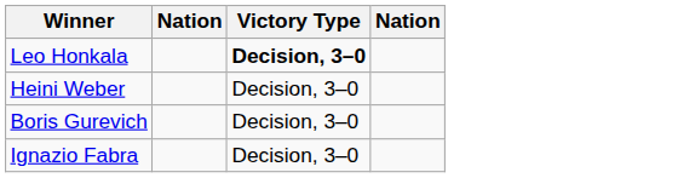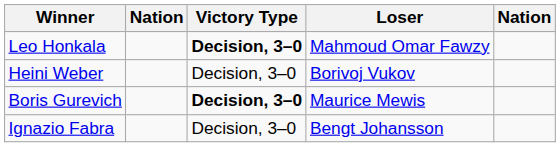+ column: Loser | Mahmoud Omar Fawzy | Borivoj Vukov | Maurice Mewis | Bengt Johansson
Boris Gurevich | Victory Type: normal -> bold
